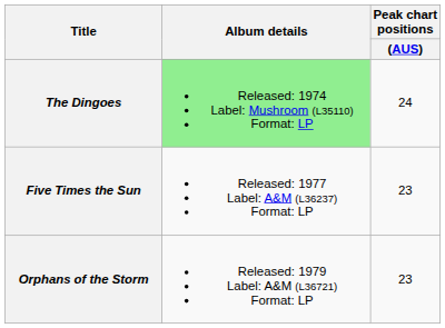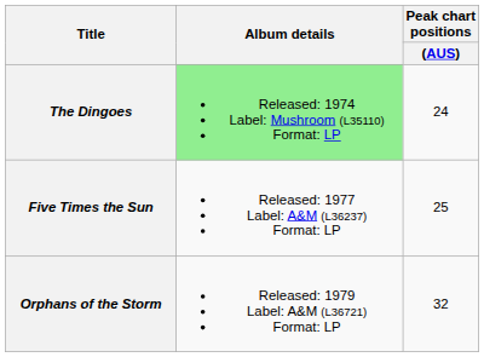Five Times the Sun | Peak chart positions / (AUS): 23 -> 25
Orphans of the Storm | Peak chart positions / (AUS): 23 -> 32
